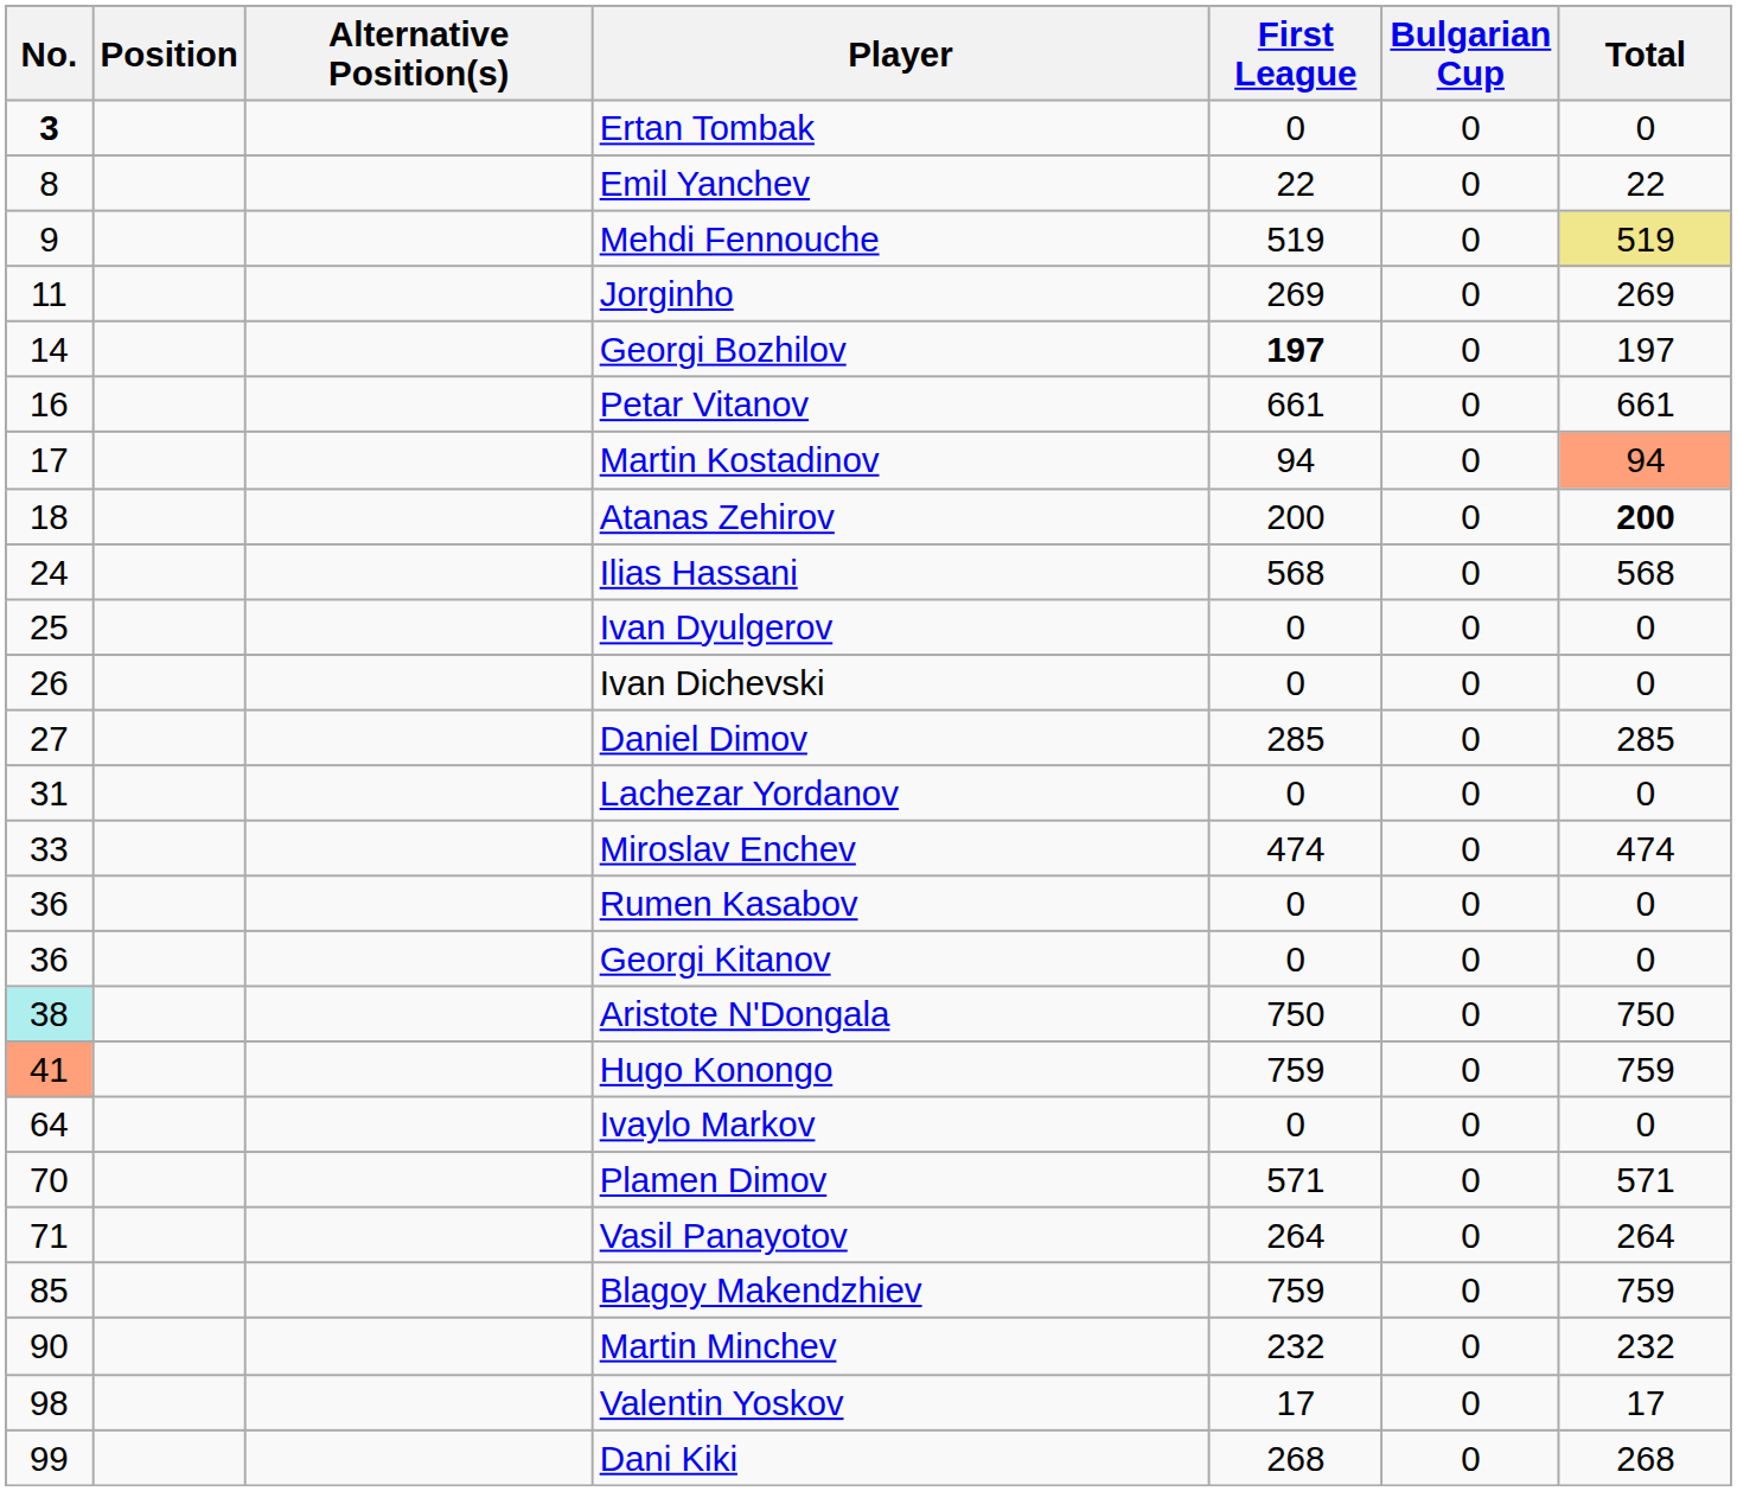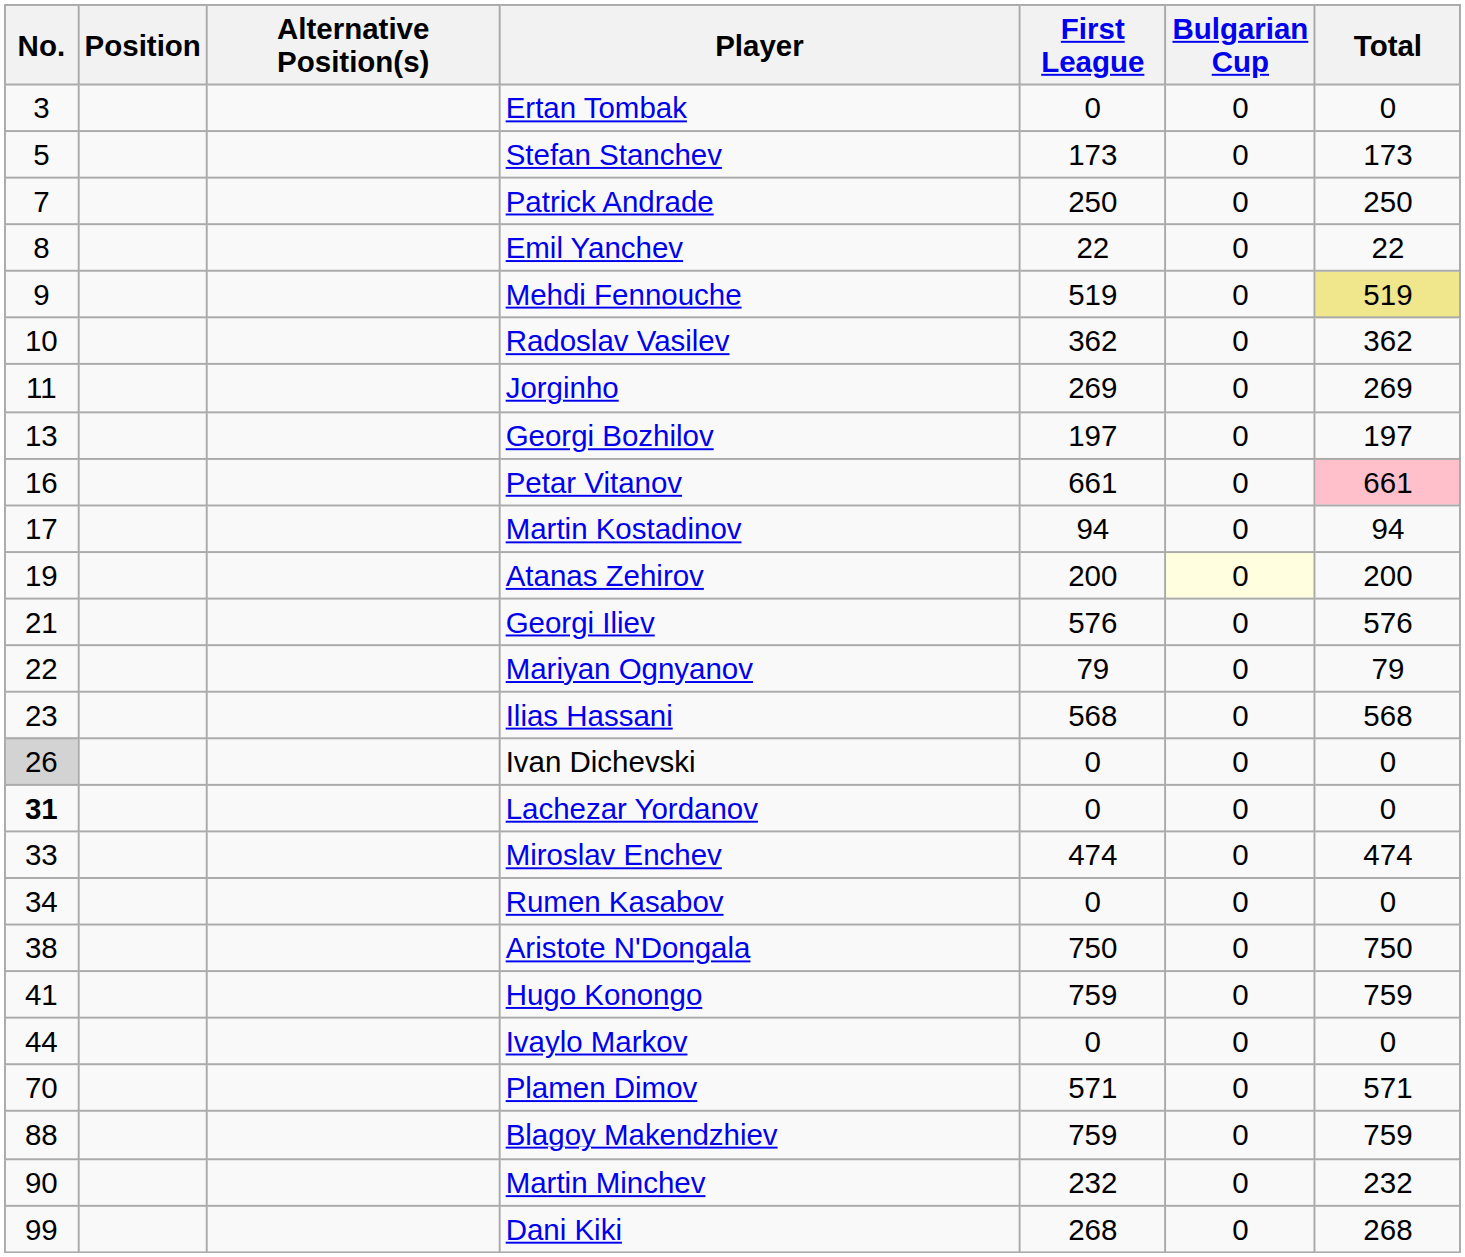Ertan Tombak | No.: bold -> normal
+ row: 5 | Stefan Stanchev | 173 | 0 | 173
+ row: 7 | Patrick Andrade | 250 | 0 | 250
+ row: 10 | Radoslav Vasilev | 362 | 0 | 362
Georgi Bozhilov | No.: 14 -> 13
Georgi Bozhilov | First League: bold -> normal
Petar Vitanov | Total: no background -> pink background
Martin Kostadinov | Total: lightsalmon background -> no background
Atanas Zehirov | No.: 18 -> 19
Atanas Zehirov | Bulgarian Cup: no background -> lightyellow background
Atanas Zehirov | Total: bold -> normal
+ row: 21 | Georgi Iliev | 576 | 0 | 576
+ row: 22 | Mariyan Ognyanov | 79 | 0 | 79
Ilias Hassani | No.: 24 -> 23
- row: 25 | Ivan Dyulgerov | 0 | 0 | 0
Ivan Dichevski | No.: no background -> lightgrey background
- row: 27 | Daniel Dimov | 285 | 0 | 285
Lachezar Yordanov | No.: normal -> bold
Rumen Kasabov | No.: 36 -> 34
- row: 36 | Georgi Kitanov | 0 | 0 | 0
Aristote N'Dongala | No.: paleturquoise background -> no background
Hugo Konongo | No.: lightsalmon background -> no background
Ivaylo Markov | No.: 64 -> 44
- row: 71 | Vasil Panayotov | 264 | 0 | 264
Blagoy Makendzhiev | No.: 85 -> 88
- row: 98 | Valentin Yoskov | 17 | 0 | 17
